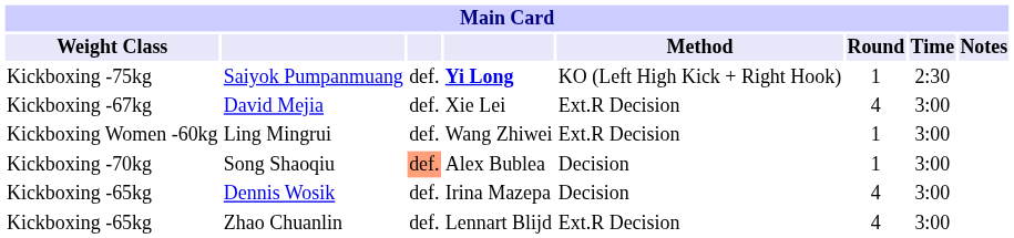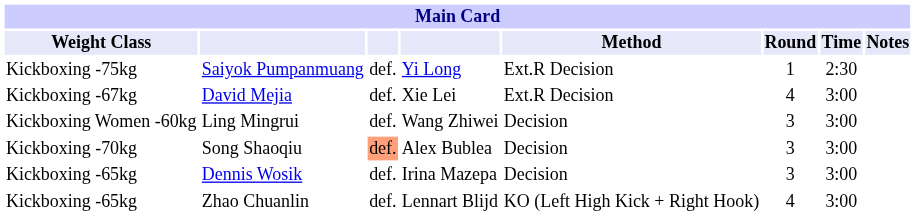Saiyok Pumpanmuang | column 4: bold -> normal
Saiyok Pumpanmuang | Method: KO (Left High Kick + Right Hook) -> Ext.R Decision
Ling Mingrui | Method: Ext.R Decision -> Decision
Ling Mingrui | Round: 1 -> 3
Song Shaoqiu | Round: 1 -> 3
Dennis Wosik | Round: 4 -> 3
Zhao Chuanlin | Method: Ext.R Decision -> KO (Left High Kick + Right Hook)
